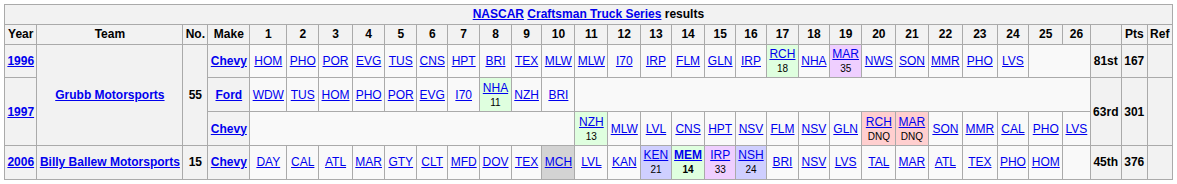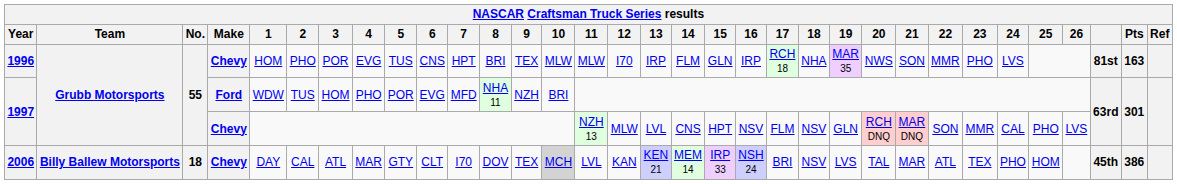1996 | Pts: 167 -> 163
1997 / Ford | 7: I70 -> MFD
2006 | No.: 15 -> 18
2006 | 7: MFD -> I70
2006 | 14: bold -> normal
2006 | Pts: 376 -> 386
